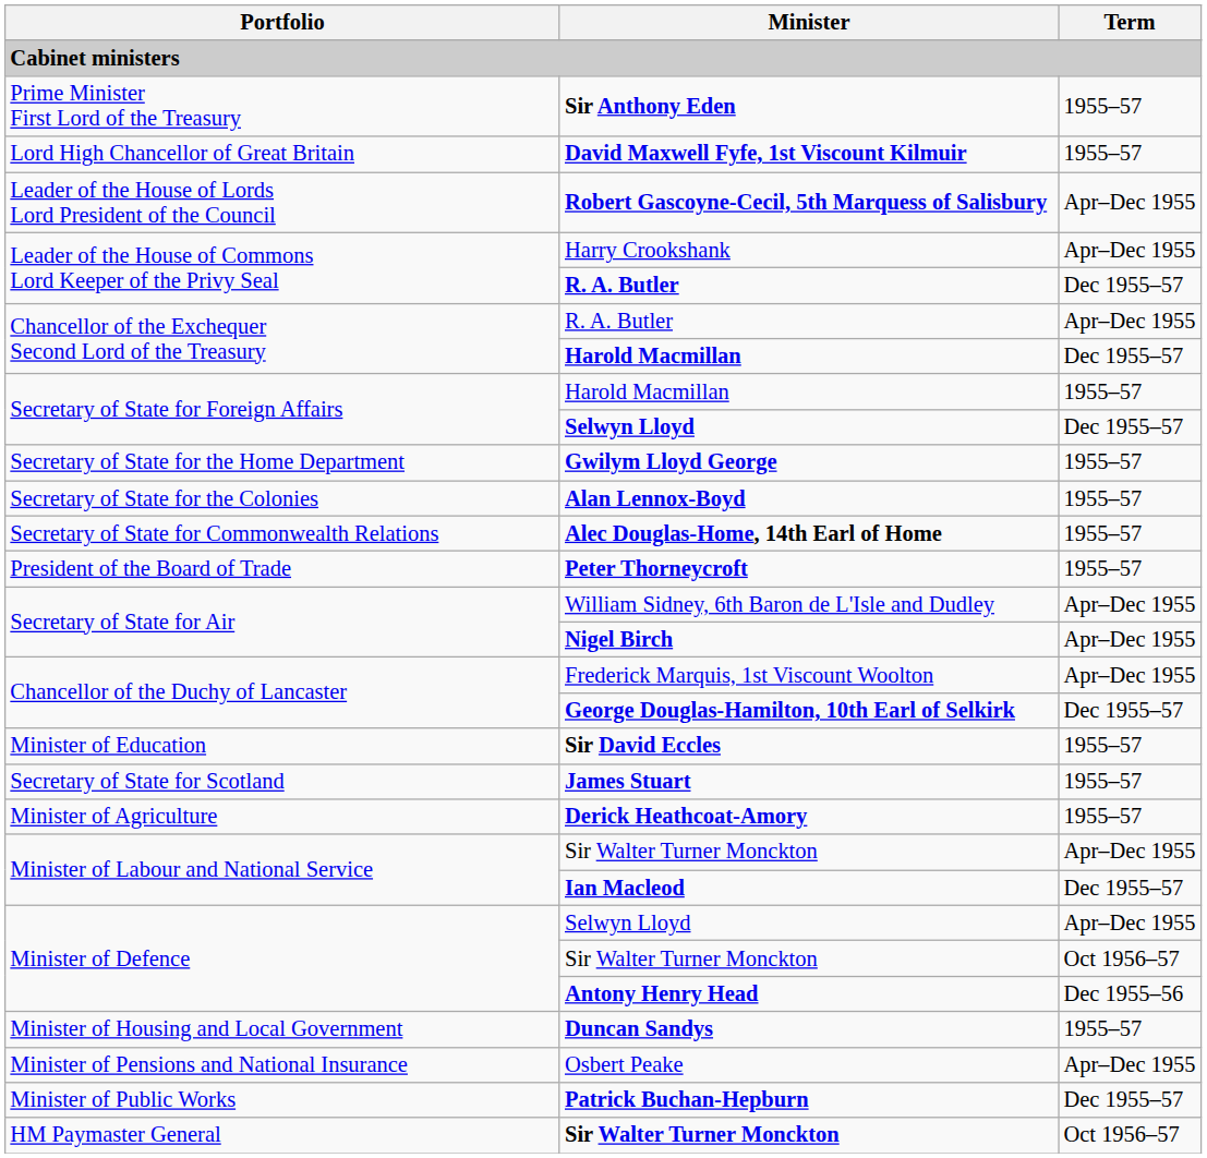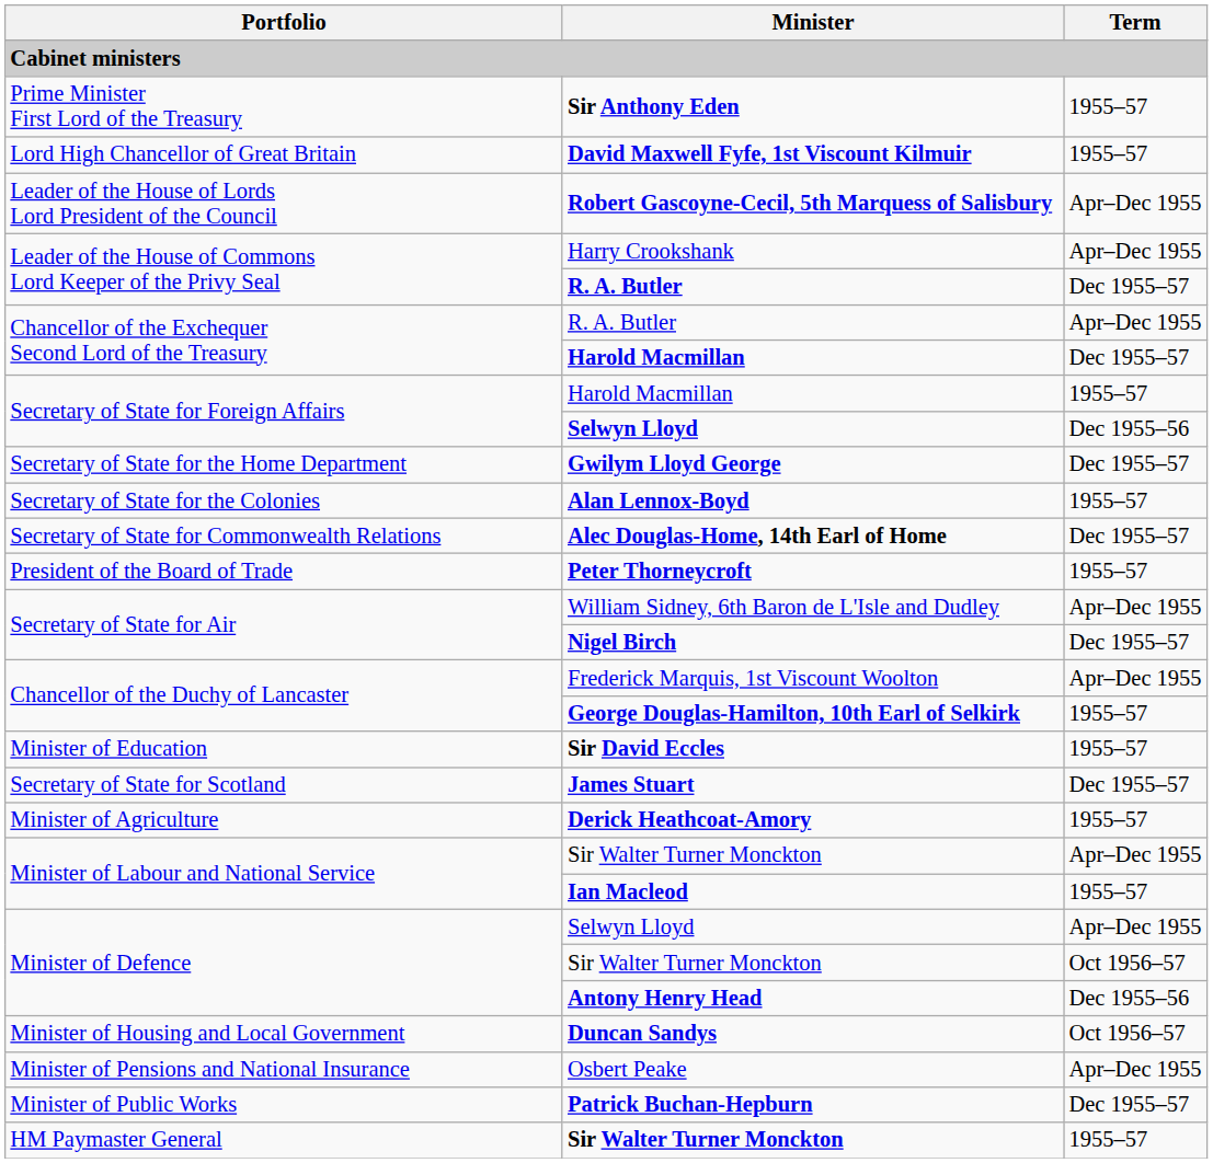Secretary of State for Foreign Affairs / Selwyn Lloyd | Term: Dec 1955–57 -> Dec 1955–56
Gwilym Lloyd George | Term: 1955–57 -> Dec 1955–57
Alec Douglas-Home, 14th Earl of Home | Term: 1955–57 -> Dec 1955–57
Nigel Birch | Term: Apr–Dec 1955 -> Dec 1955–57
George Douglas-Hamilton, 10th Earl of Selkirk | Term: Dec 1955–57 -> 1955–57
James Stuart | Term: 1955–57 -> Dec 1955–57
Ian Macleod | Term: Dec 1955–57 -> 1955–57
Duncan Sandys | Term: 1955–57 -> Oct 1956–57
HM Paymaster General / Sir Walter Turner Monckton | Term: Oct 1956–57 -> 1955–57
